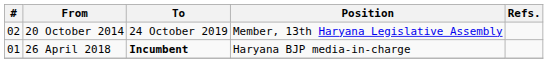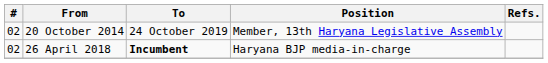26 April 2018 | #: 01 -> 02
